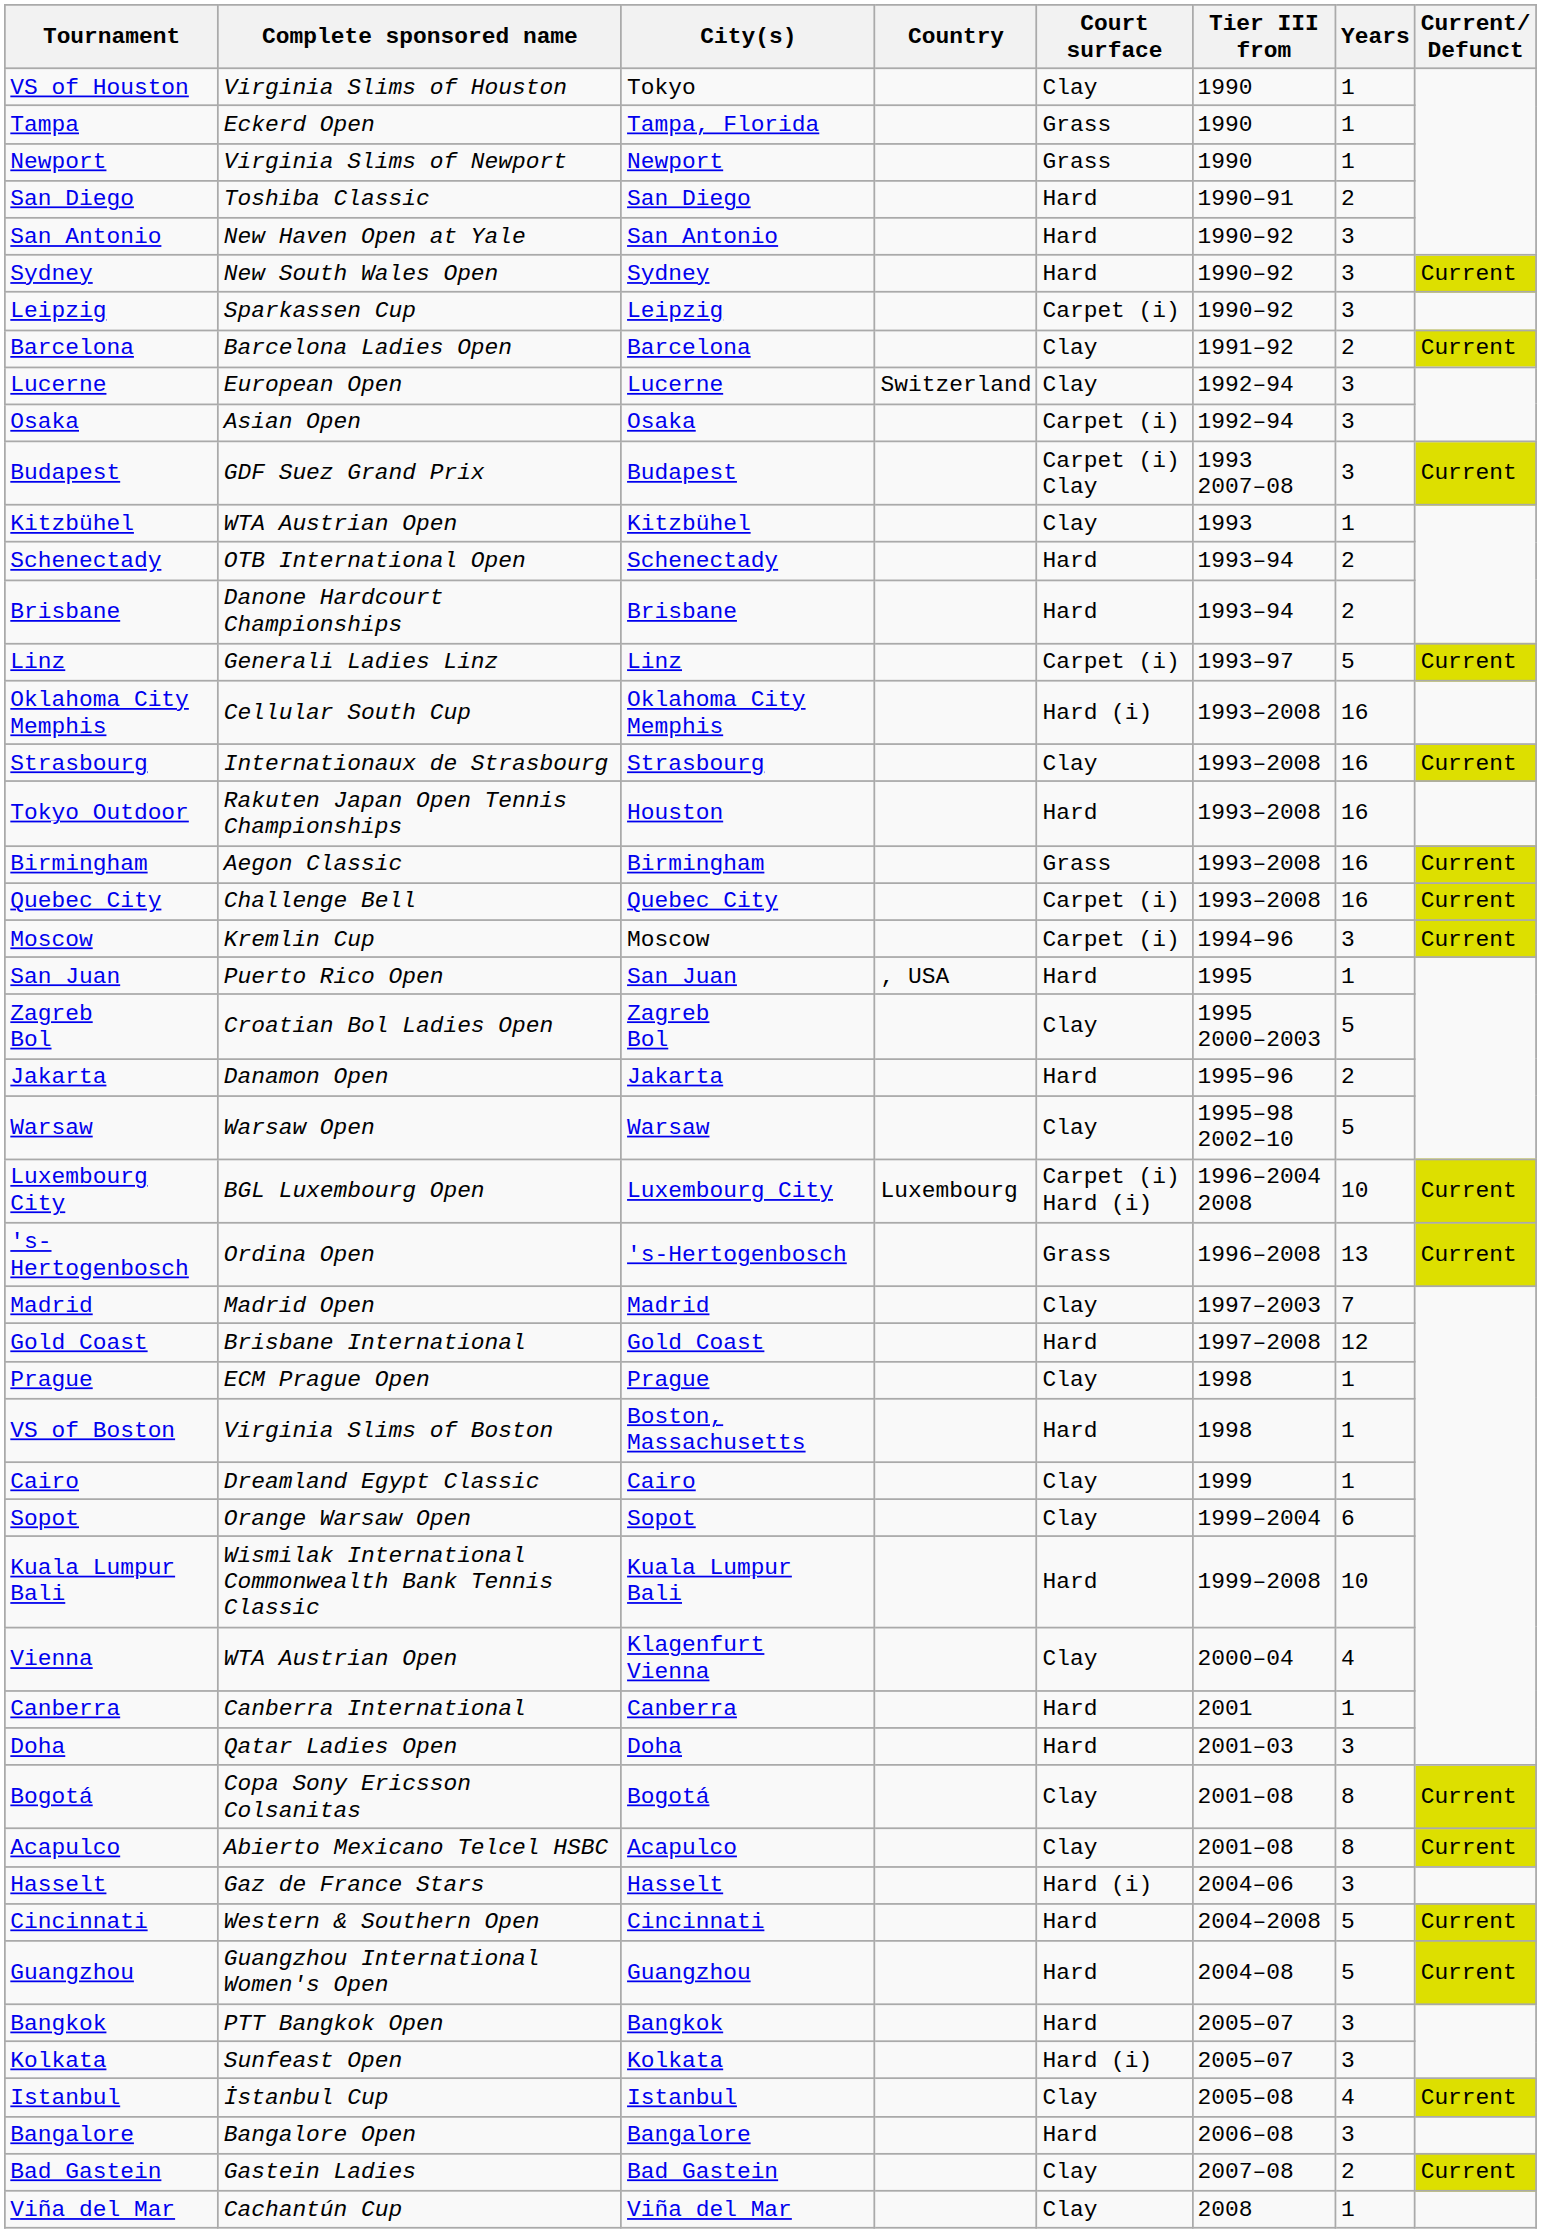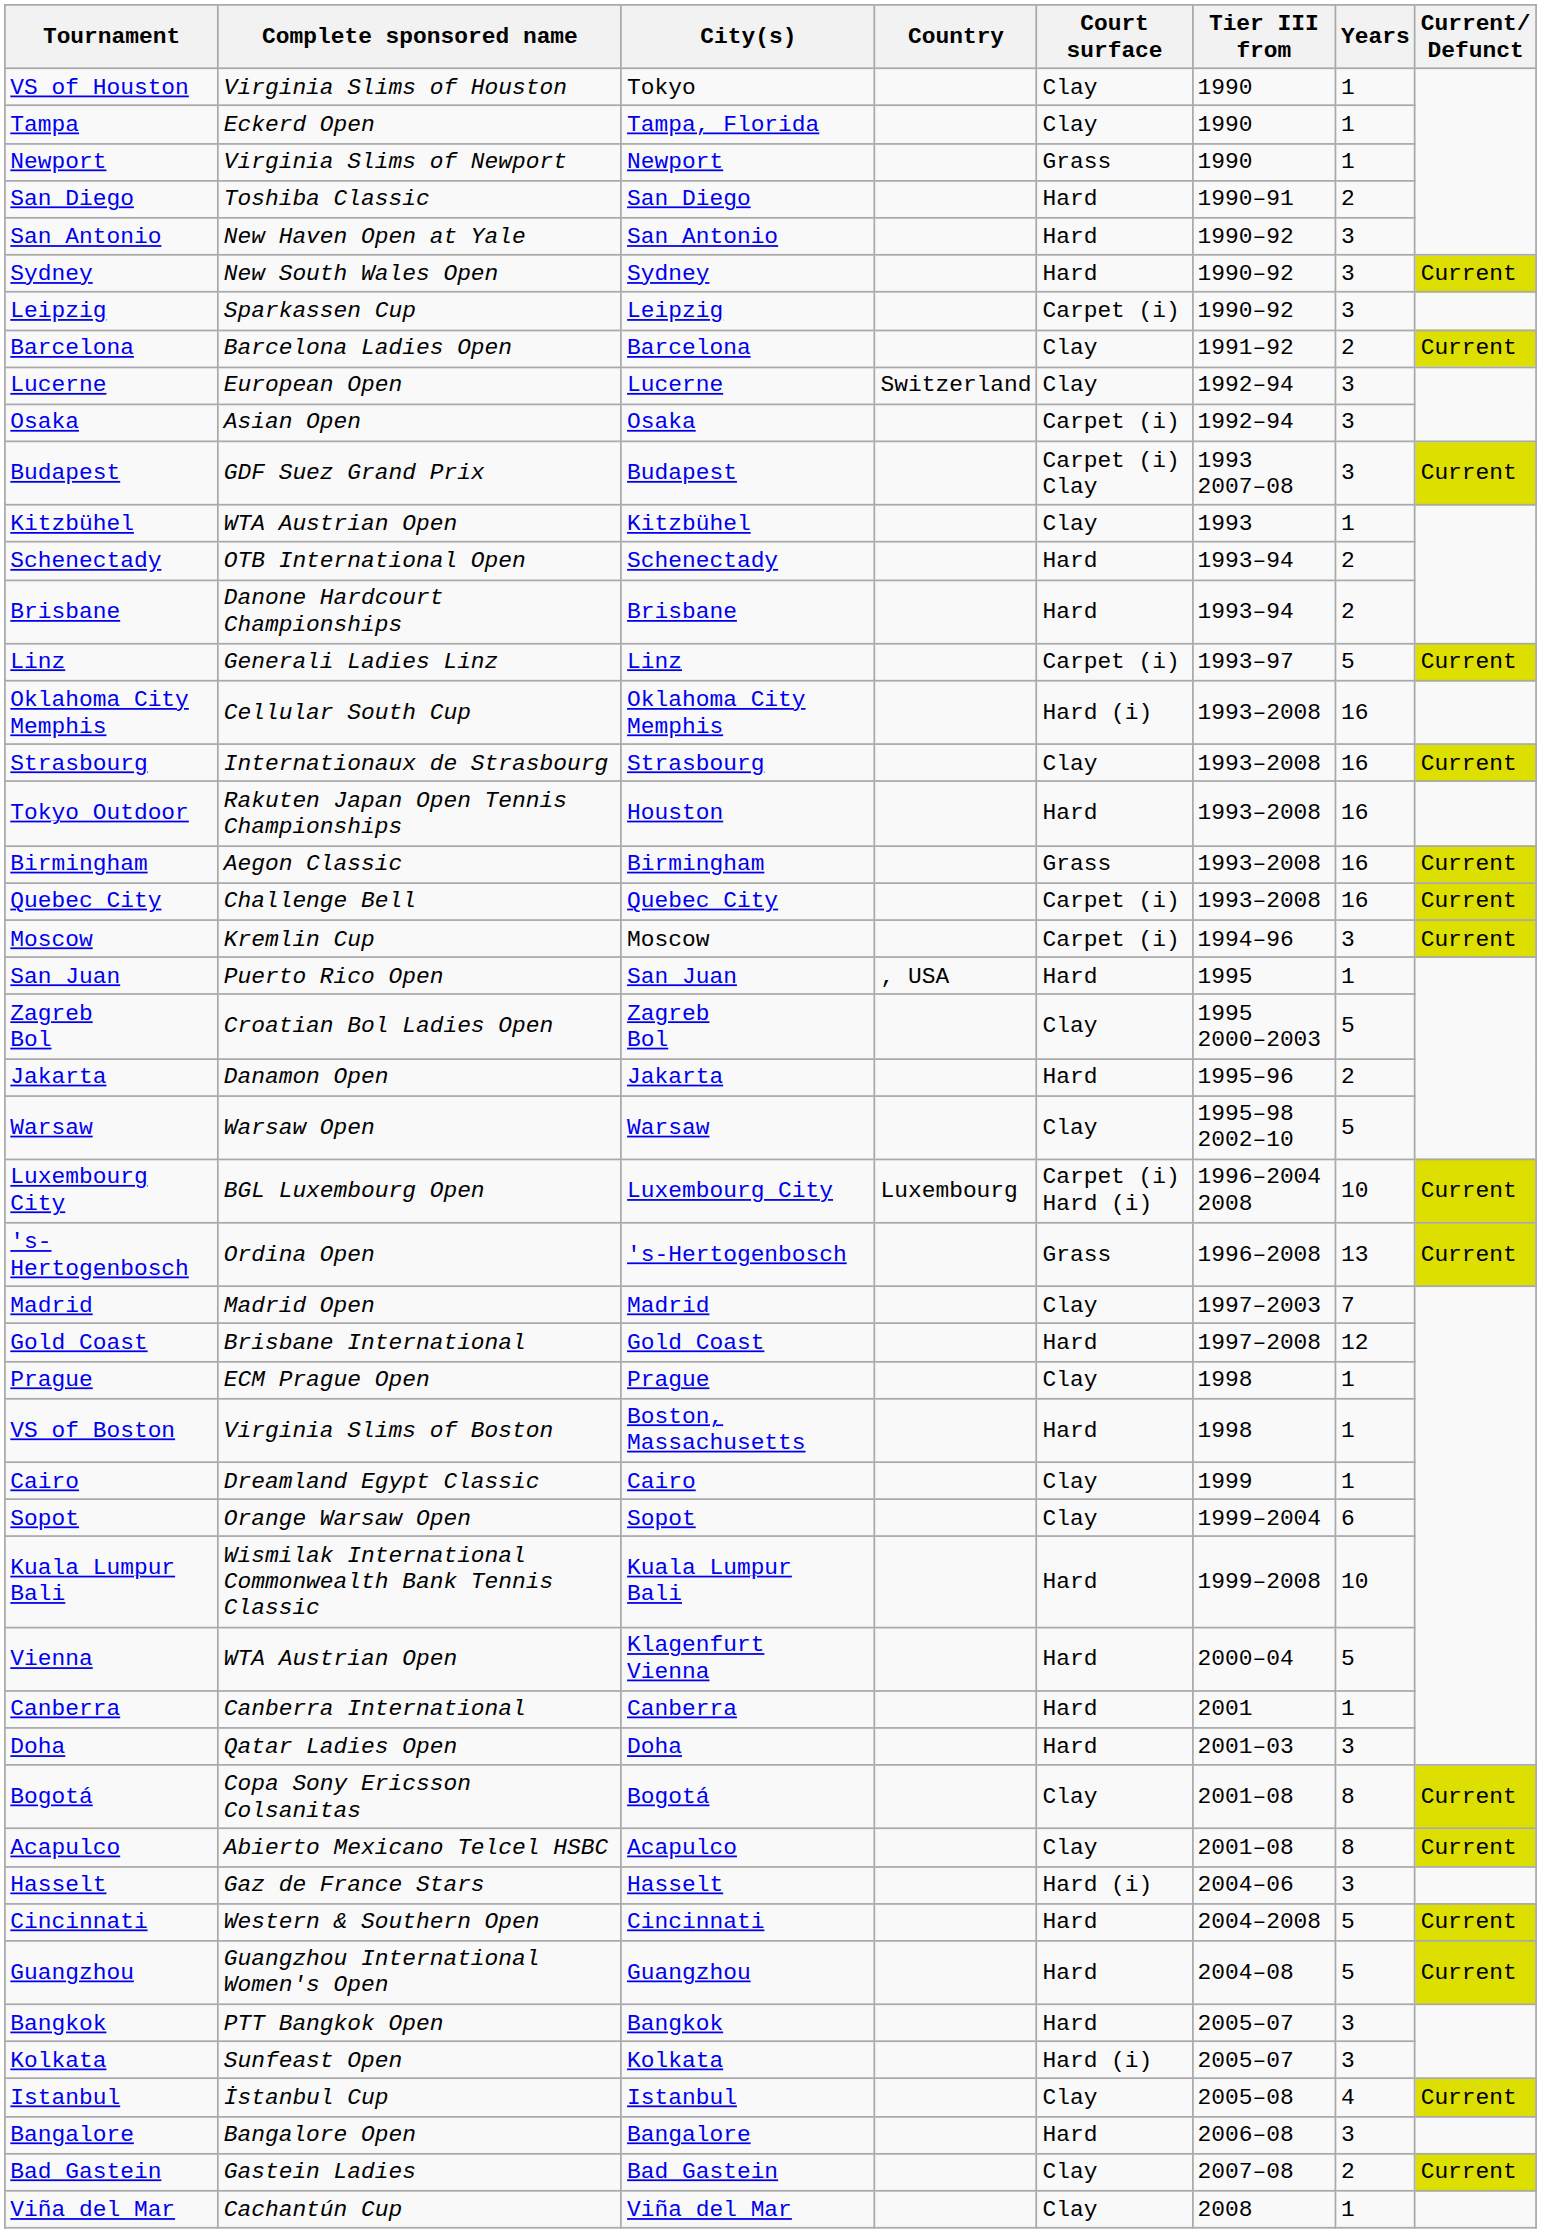Tampa | Court surface: Grass -> Clay
Vienna | Court surface: Clay -> Hard
Vienna | Years: 4 -> 5
